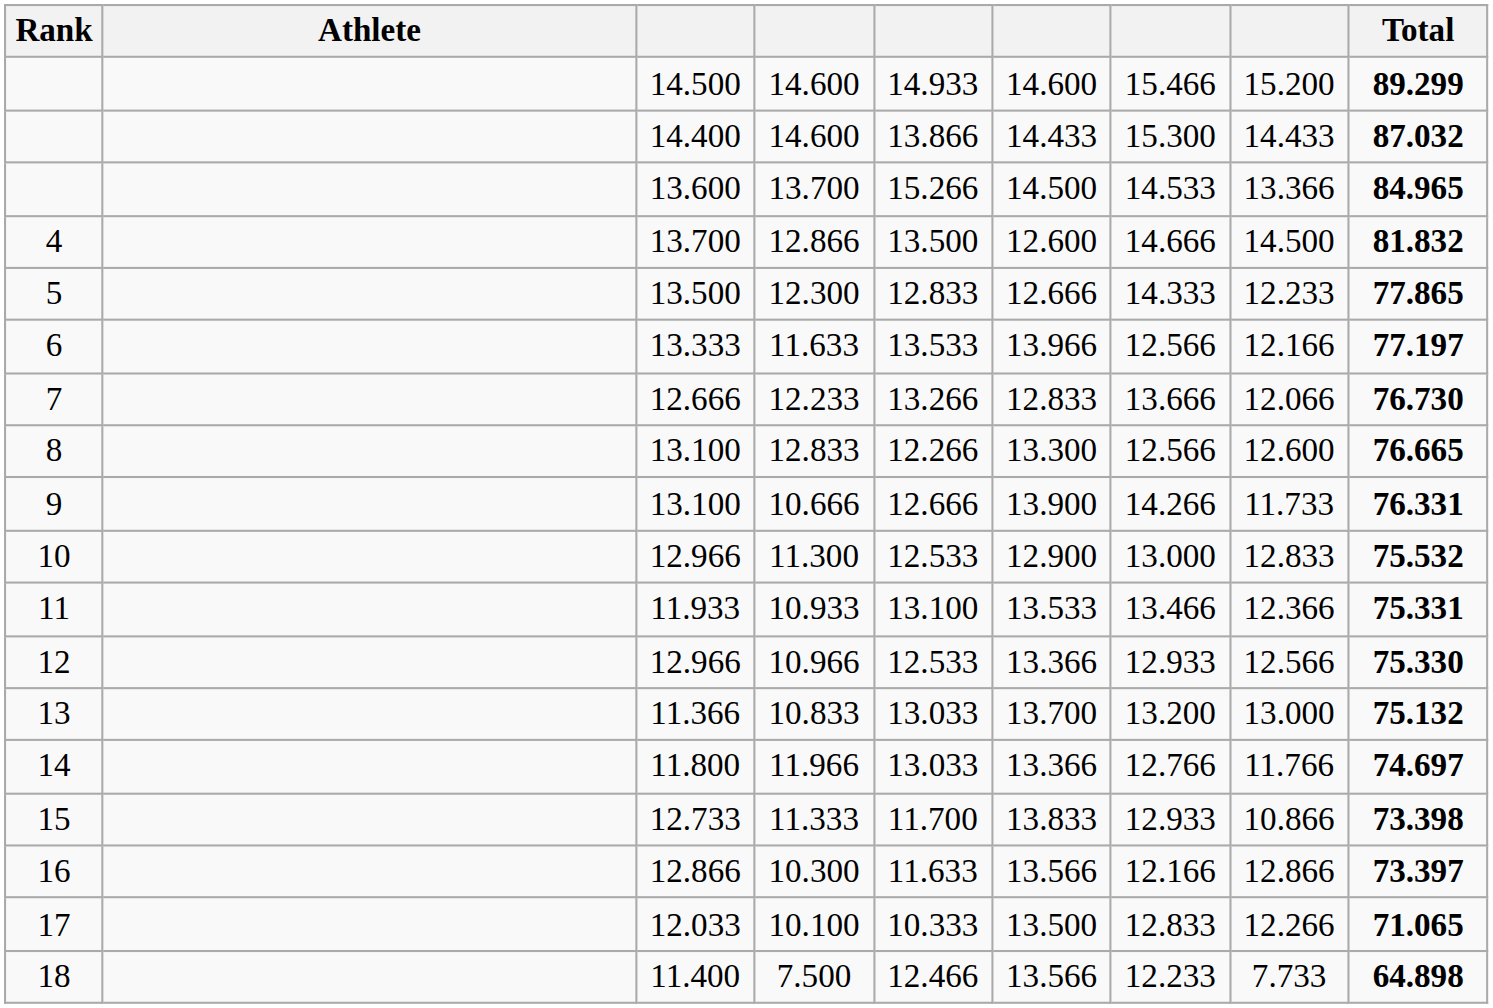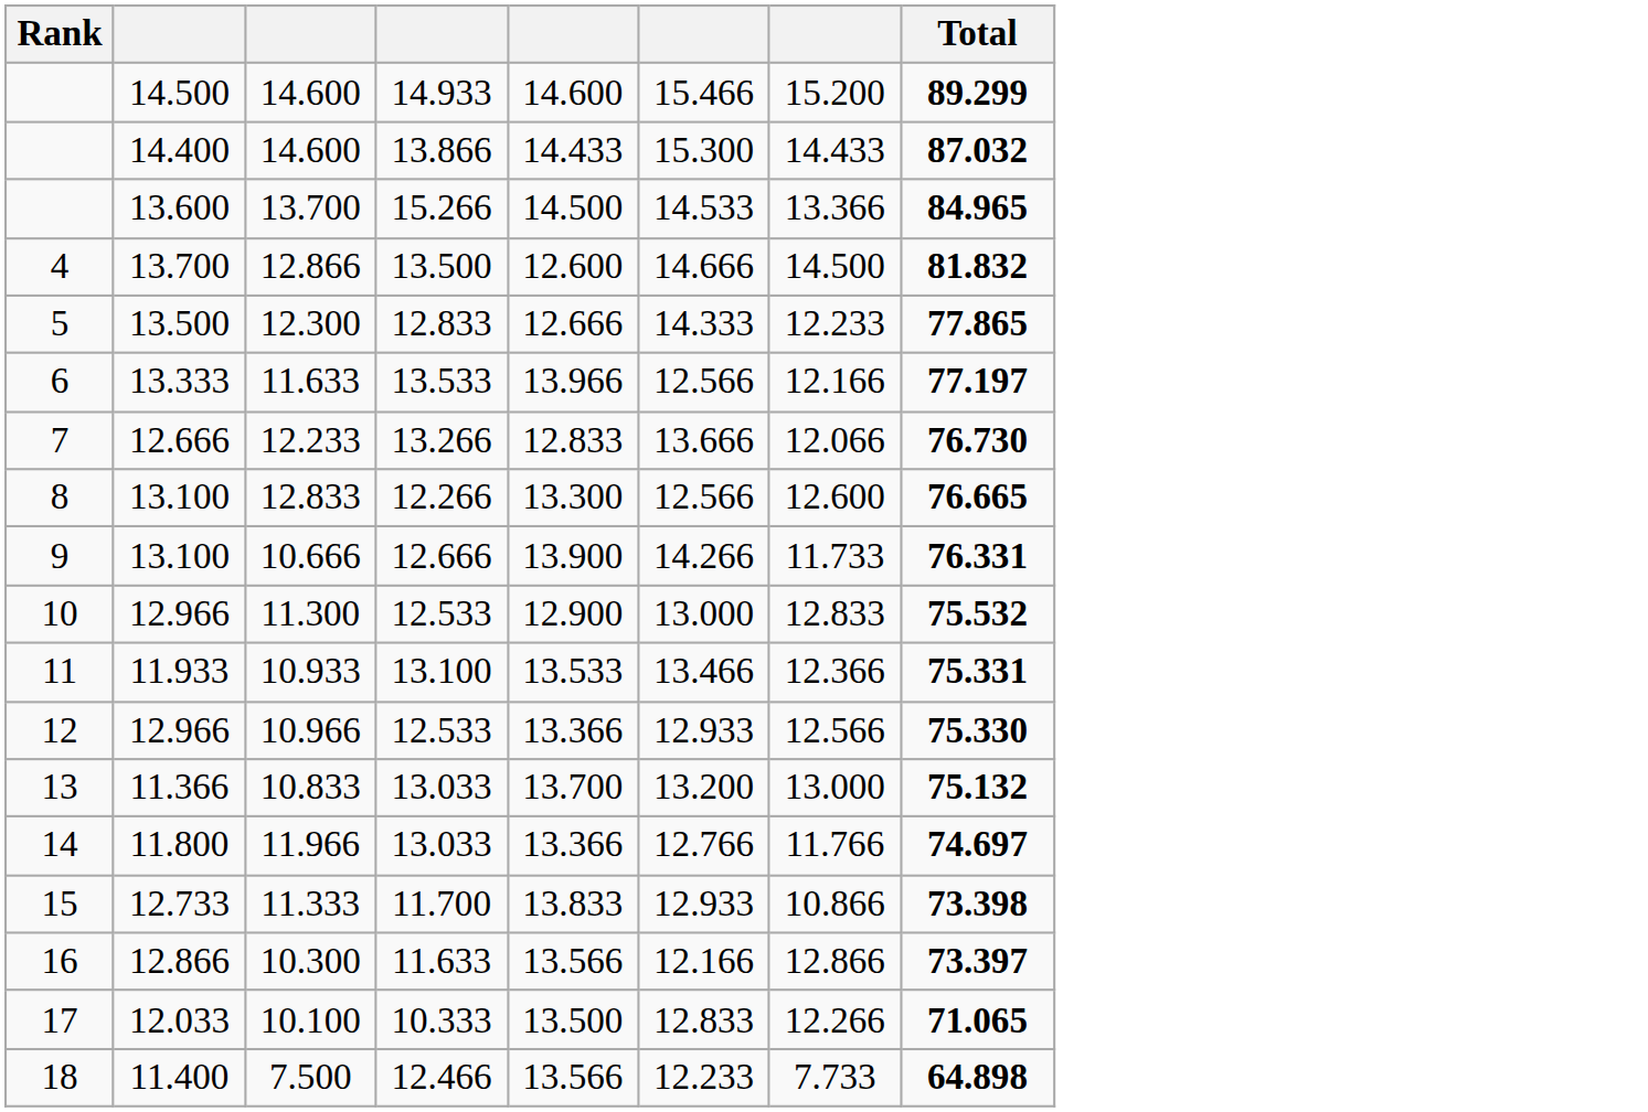- column: Athlete
